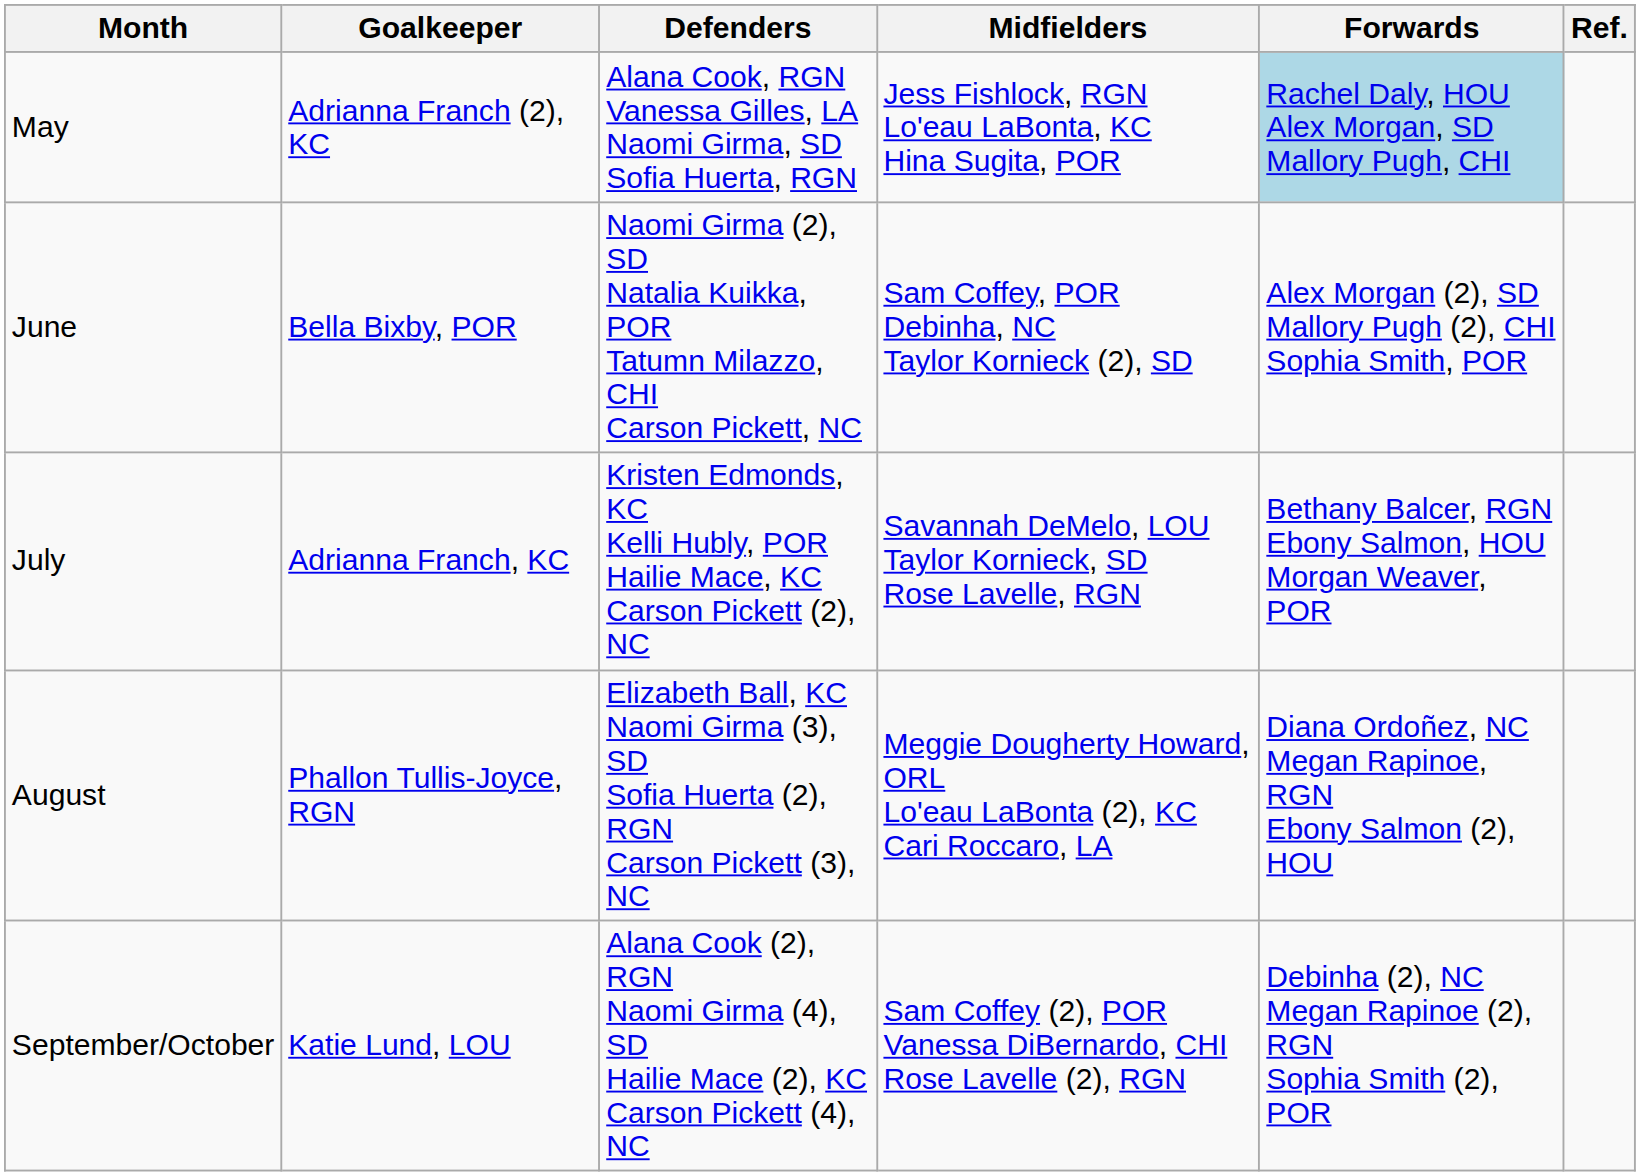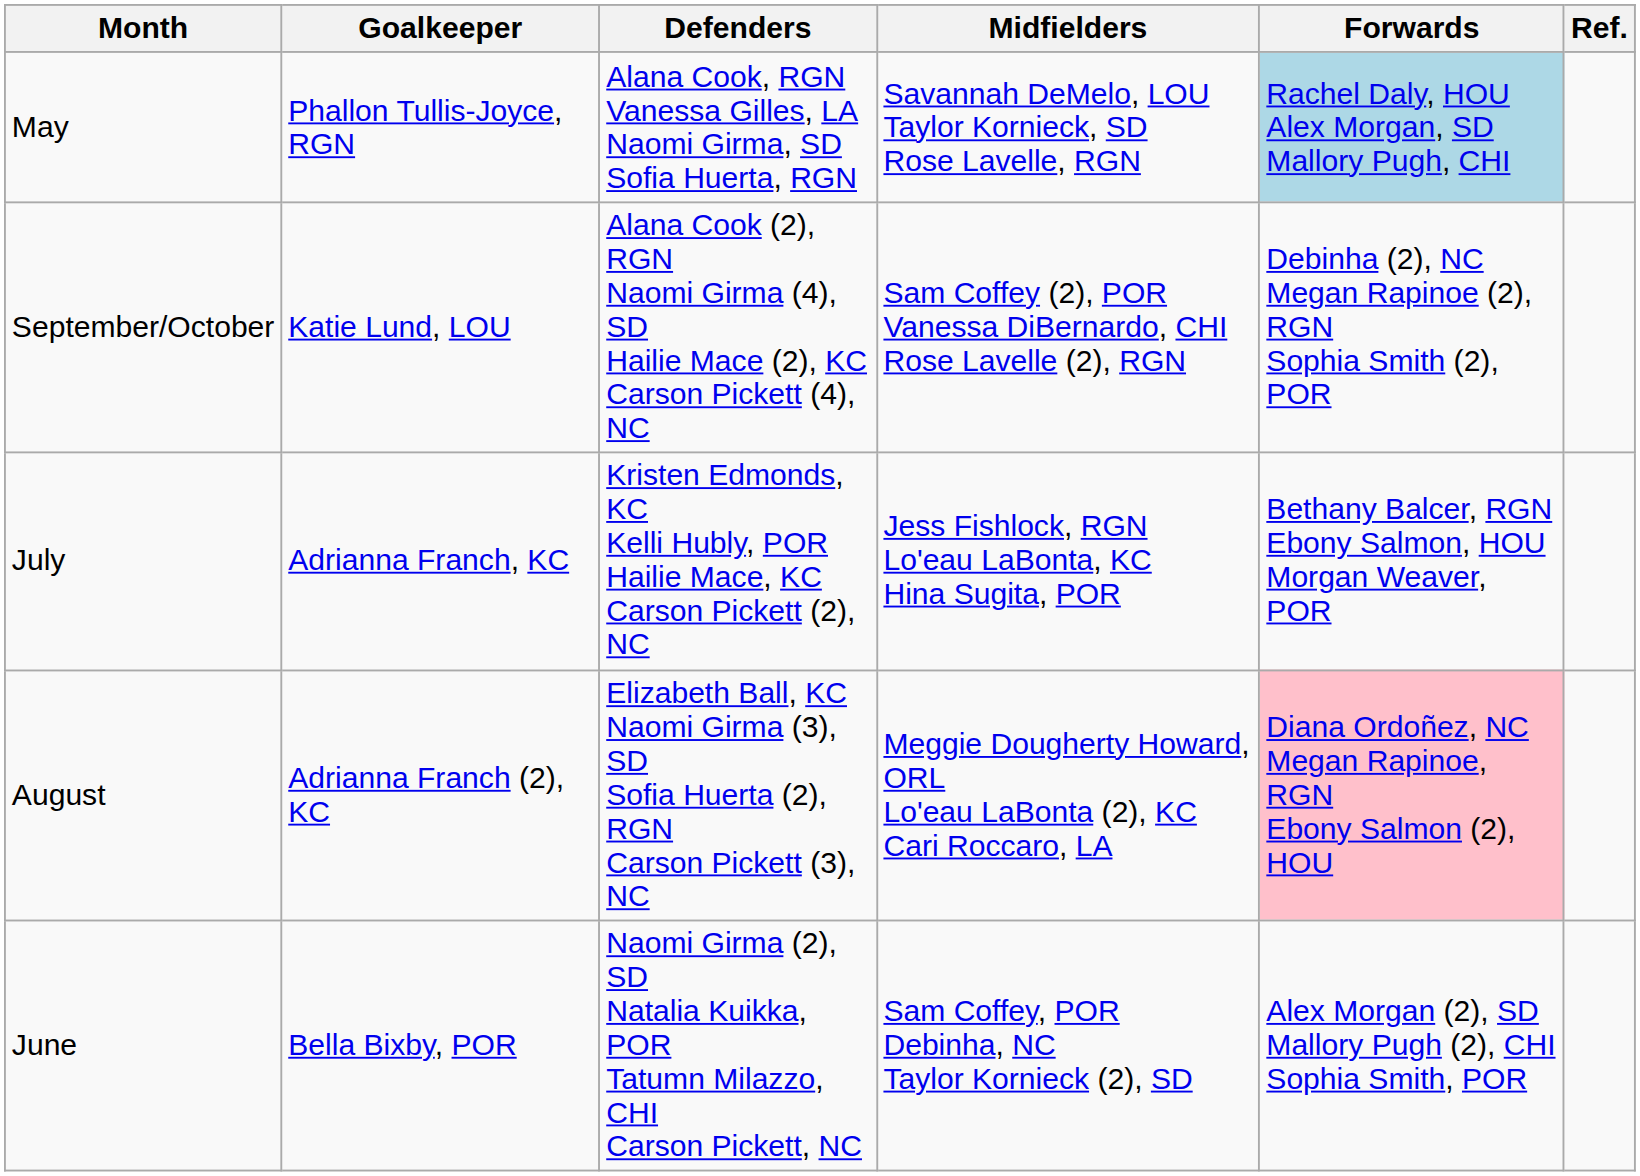May | Goalkeeper: Adrianna Franch (2), KC -> Phallon Tullis-Joyce, RGN
May | Midfielders: Jess Fishlock, RGN Lo'eau LaBonta, KC Hina Sugita, POR -> Savannah DeMelo, LOU Taylor Kornieck, SD Rose Lavelle, RGN
rows swapped: June <-> September/October
July | Midfielders: Savannah DeMelo, LOU Taylor Kornieck, SD Rose Lavelle, RGN -> Jess Fishlock, RGN Lo'eau LaBonta, KC Hina Sugita, POR
August | Goalkeeper: Phallon Tullis-Joyce, RGN -> Adrianna Franch (2), KC
August | Forwards: no background -> pink background
